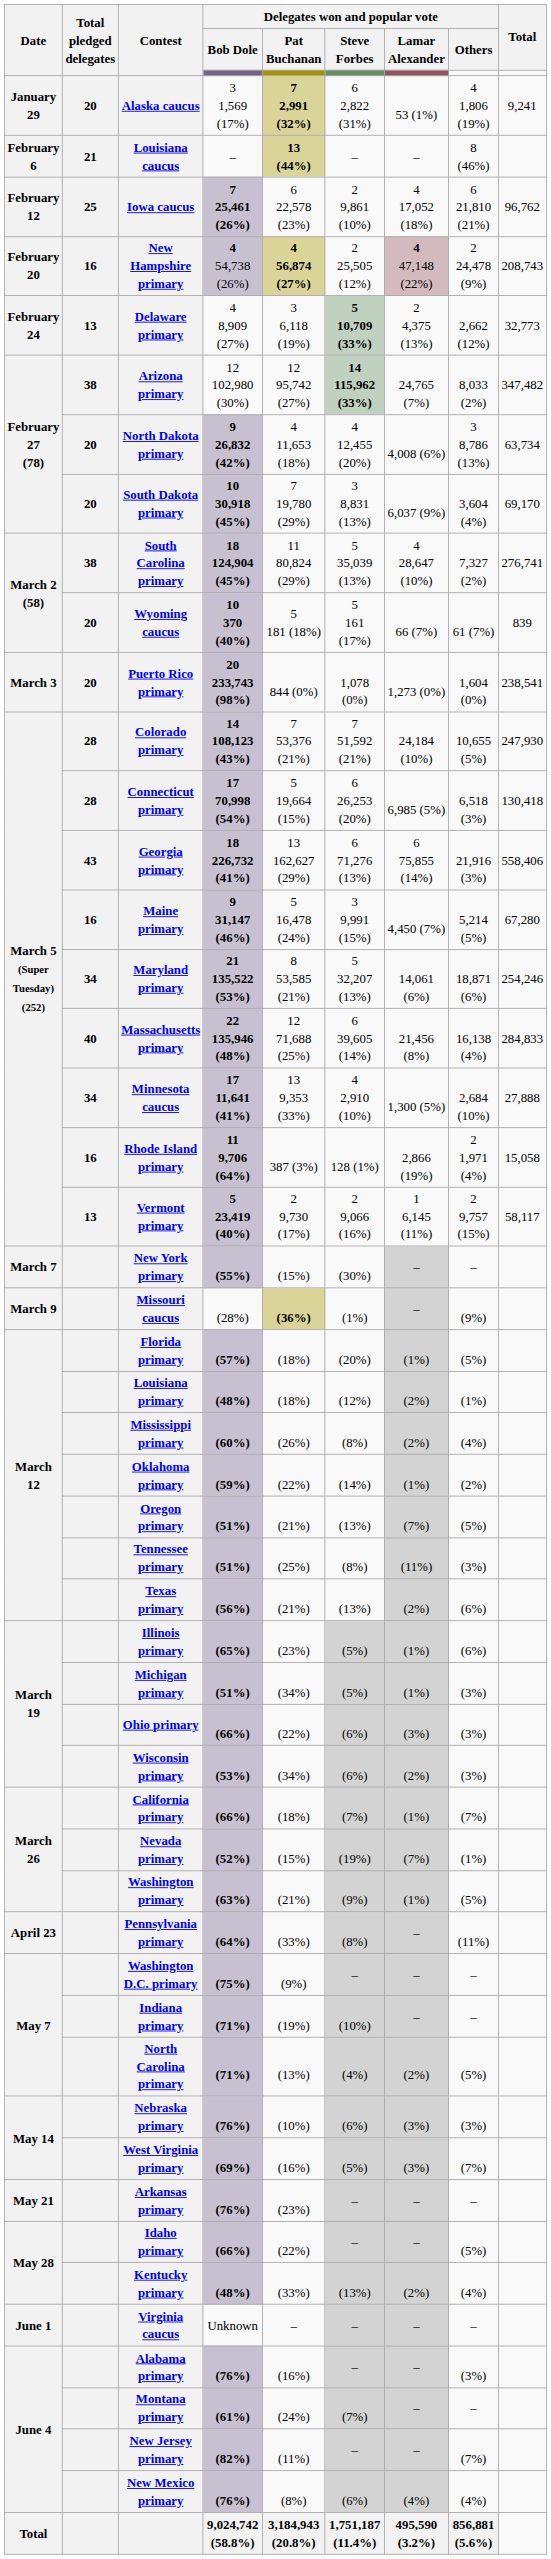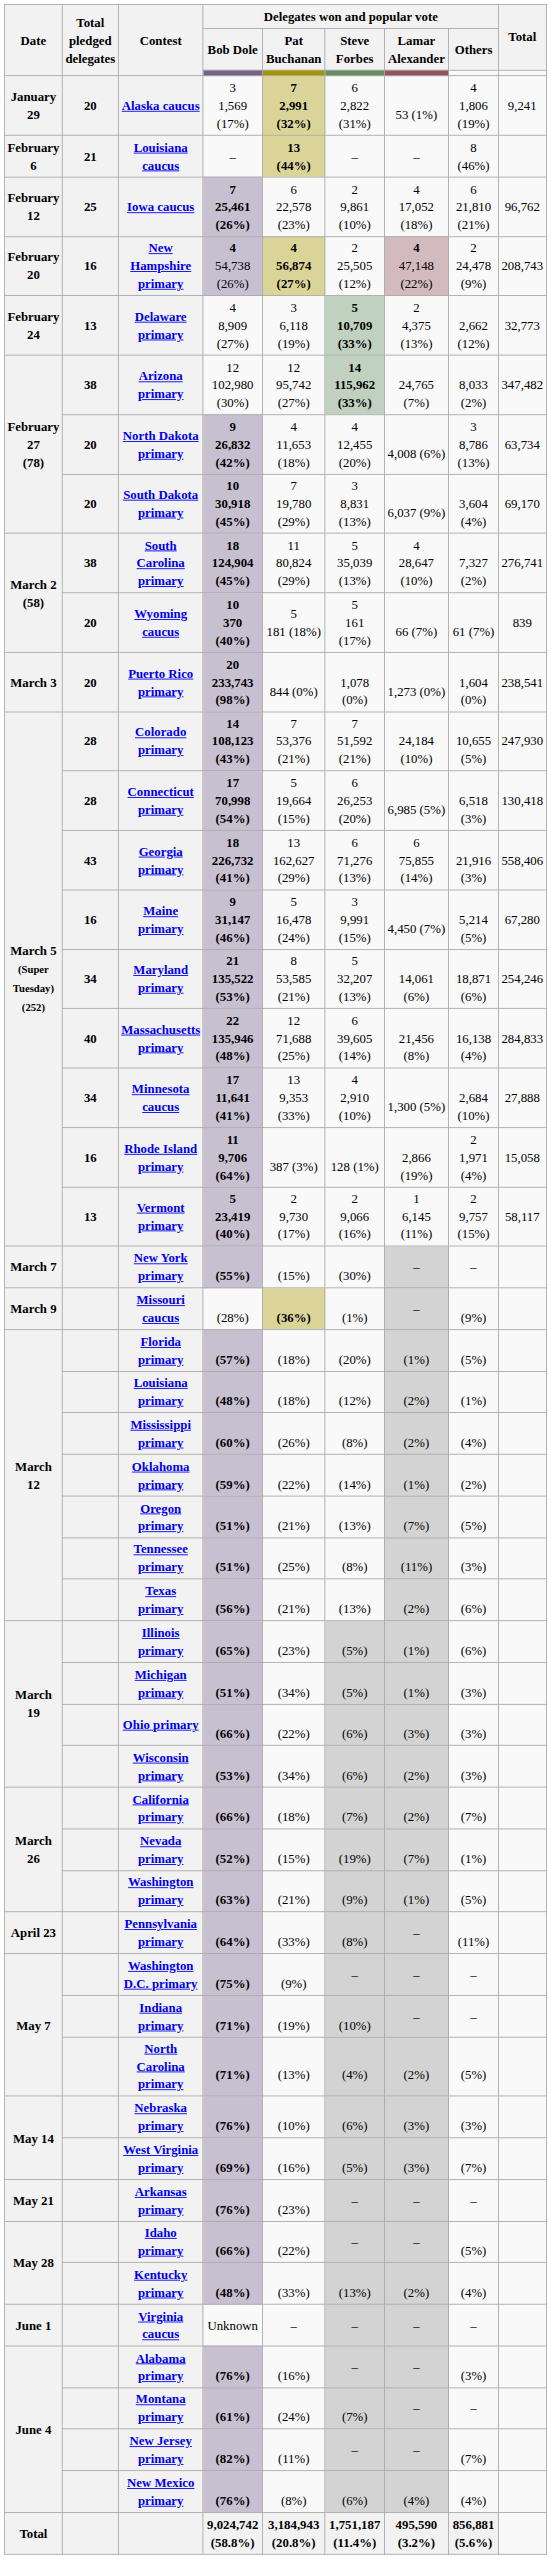California primary | Delegates won and popular vote / Lamar Alexander: (1%) -> (2%)
